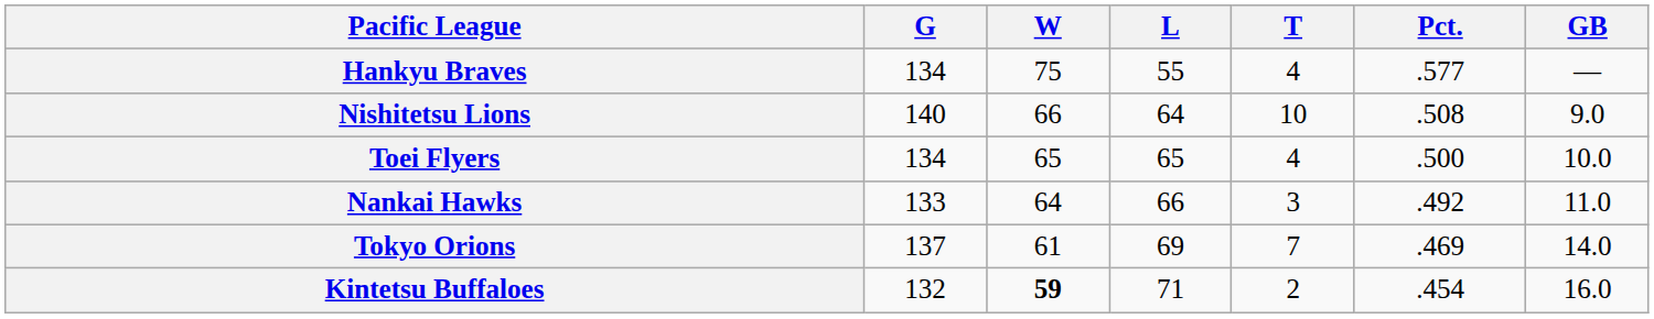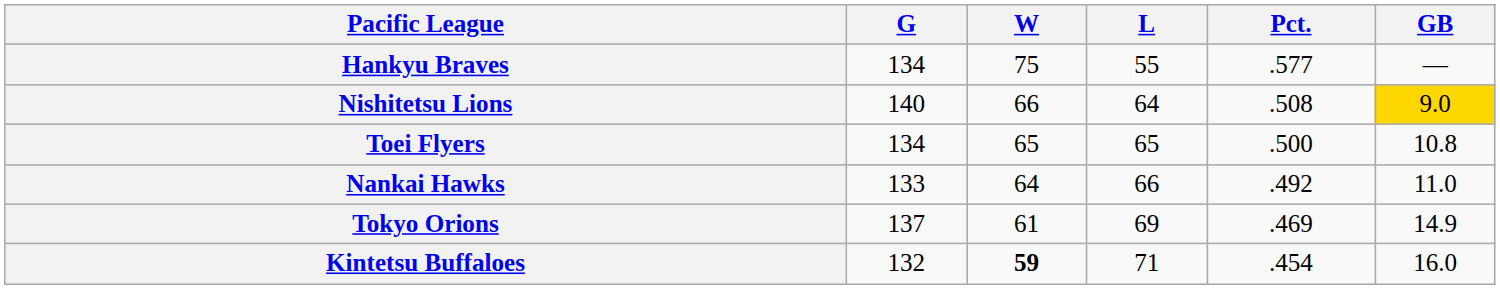- column: T | 4 | 10 | 4 | 3 | 7 | 2
Nishitetsu Lions | GB: no background -> gold background
Toei Flyers | GB: 10.0 -> 10.8
Tokyo Orions | GB: 14.0 -> 14.9
